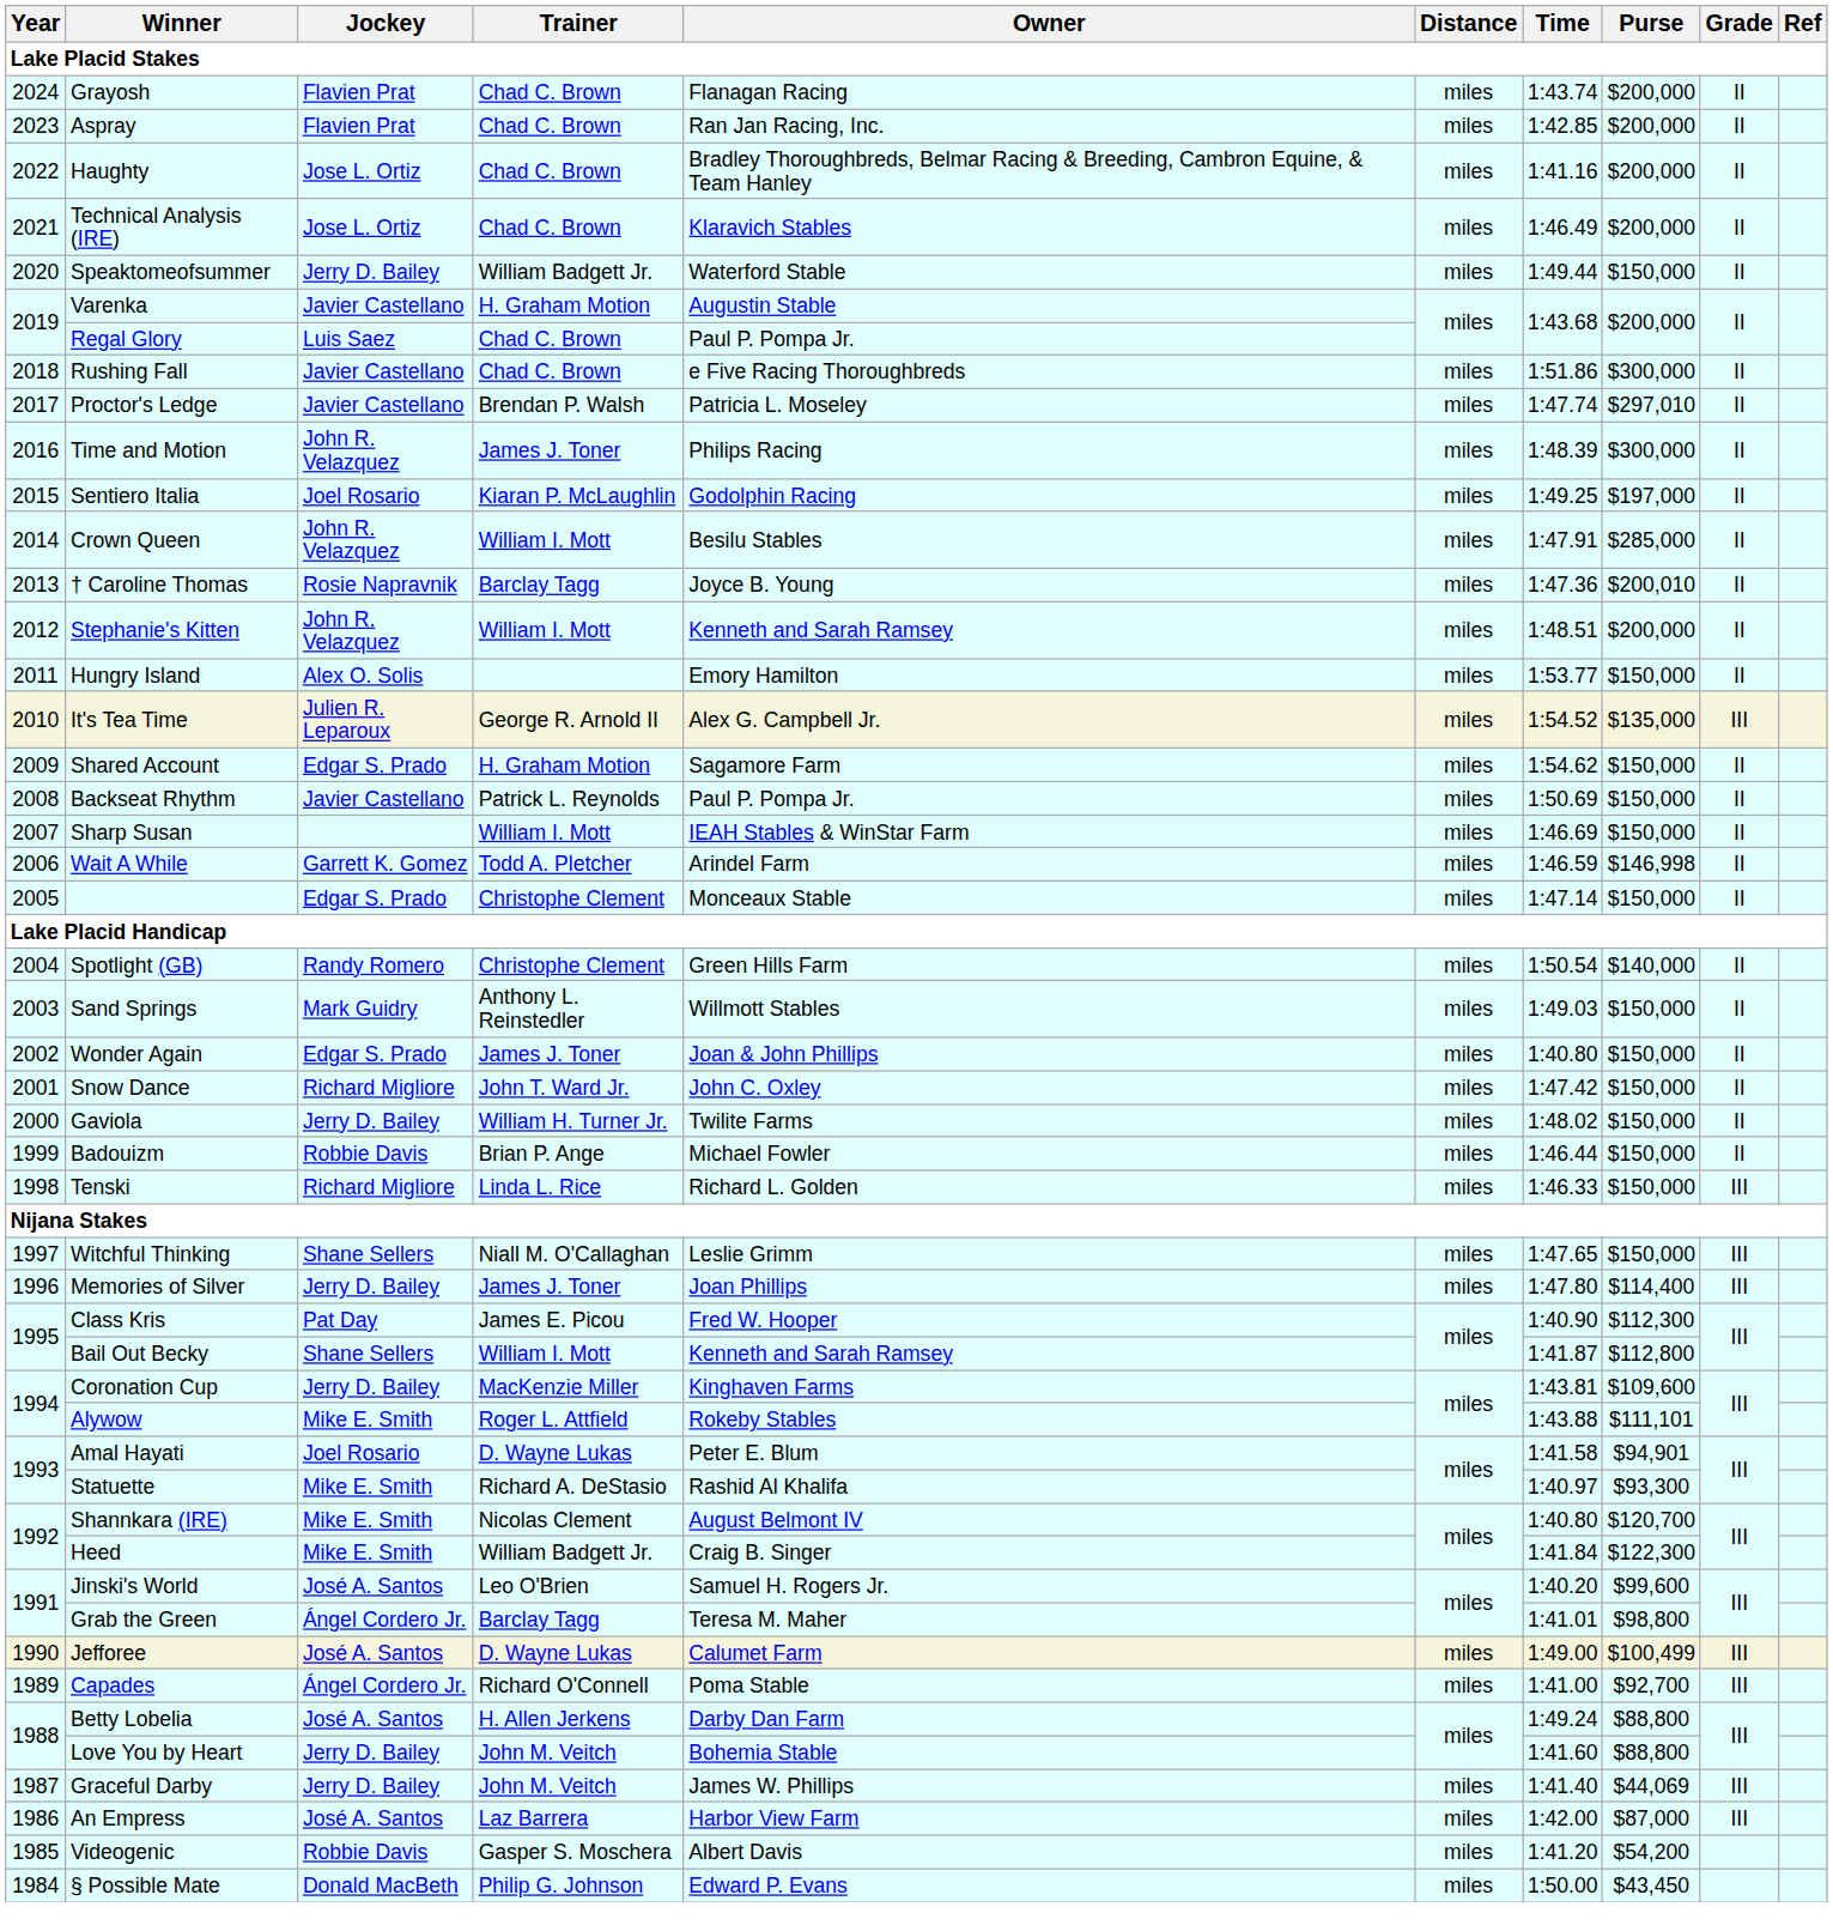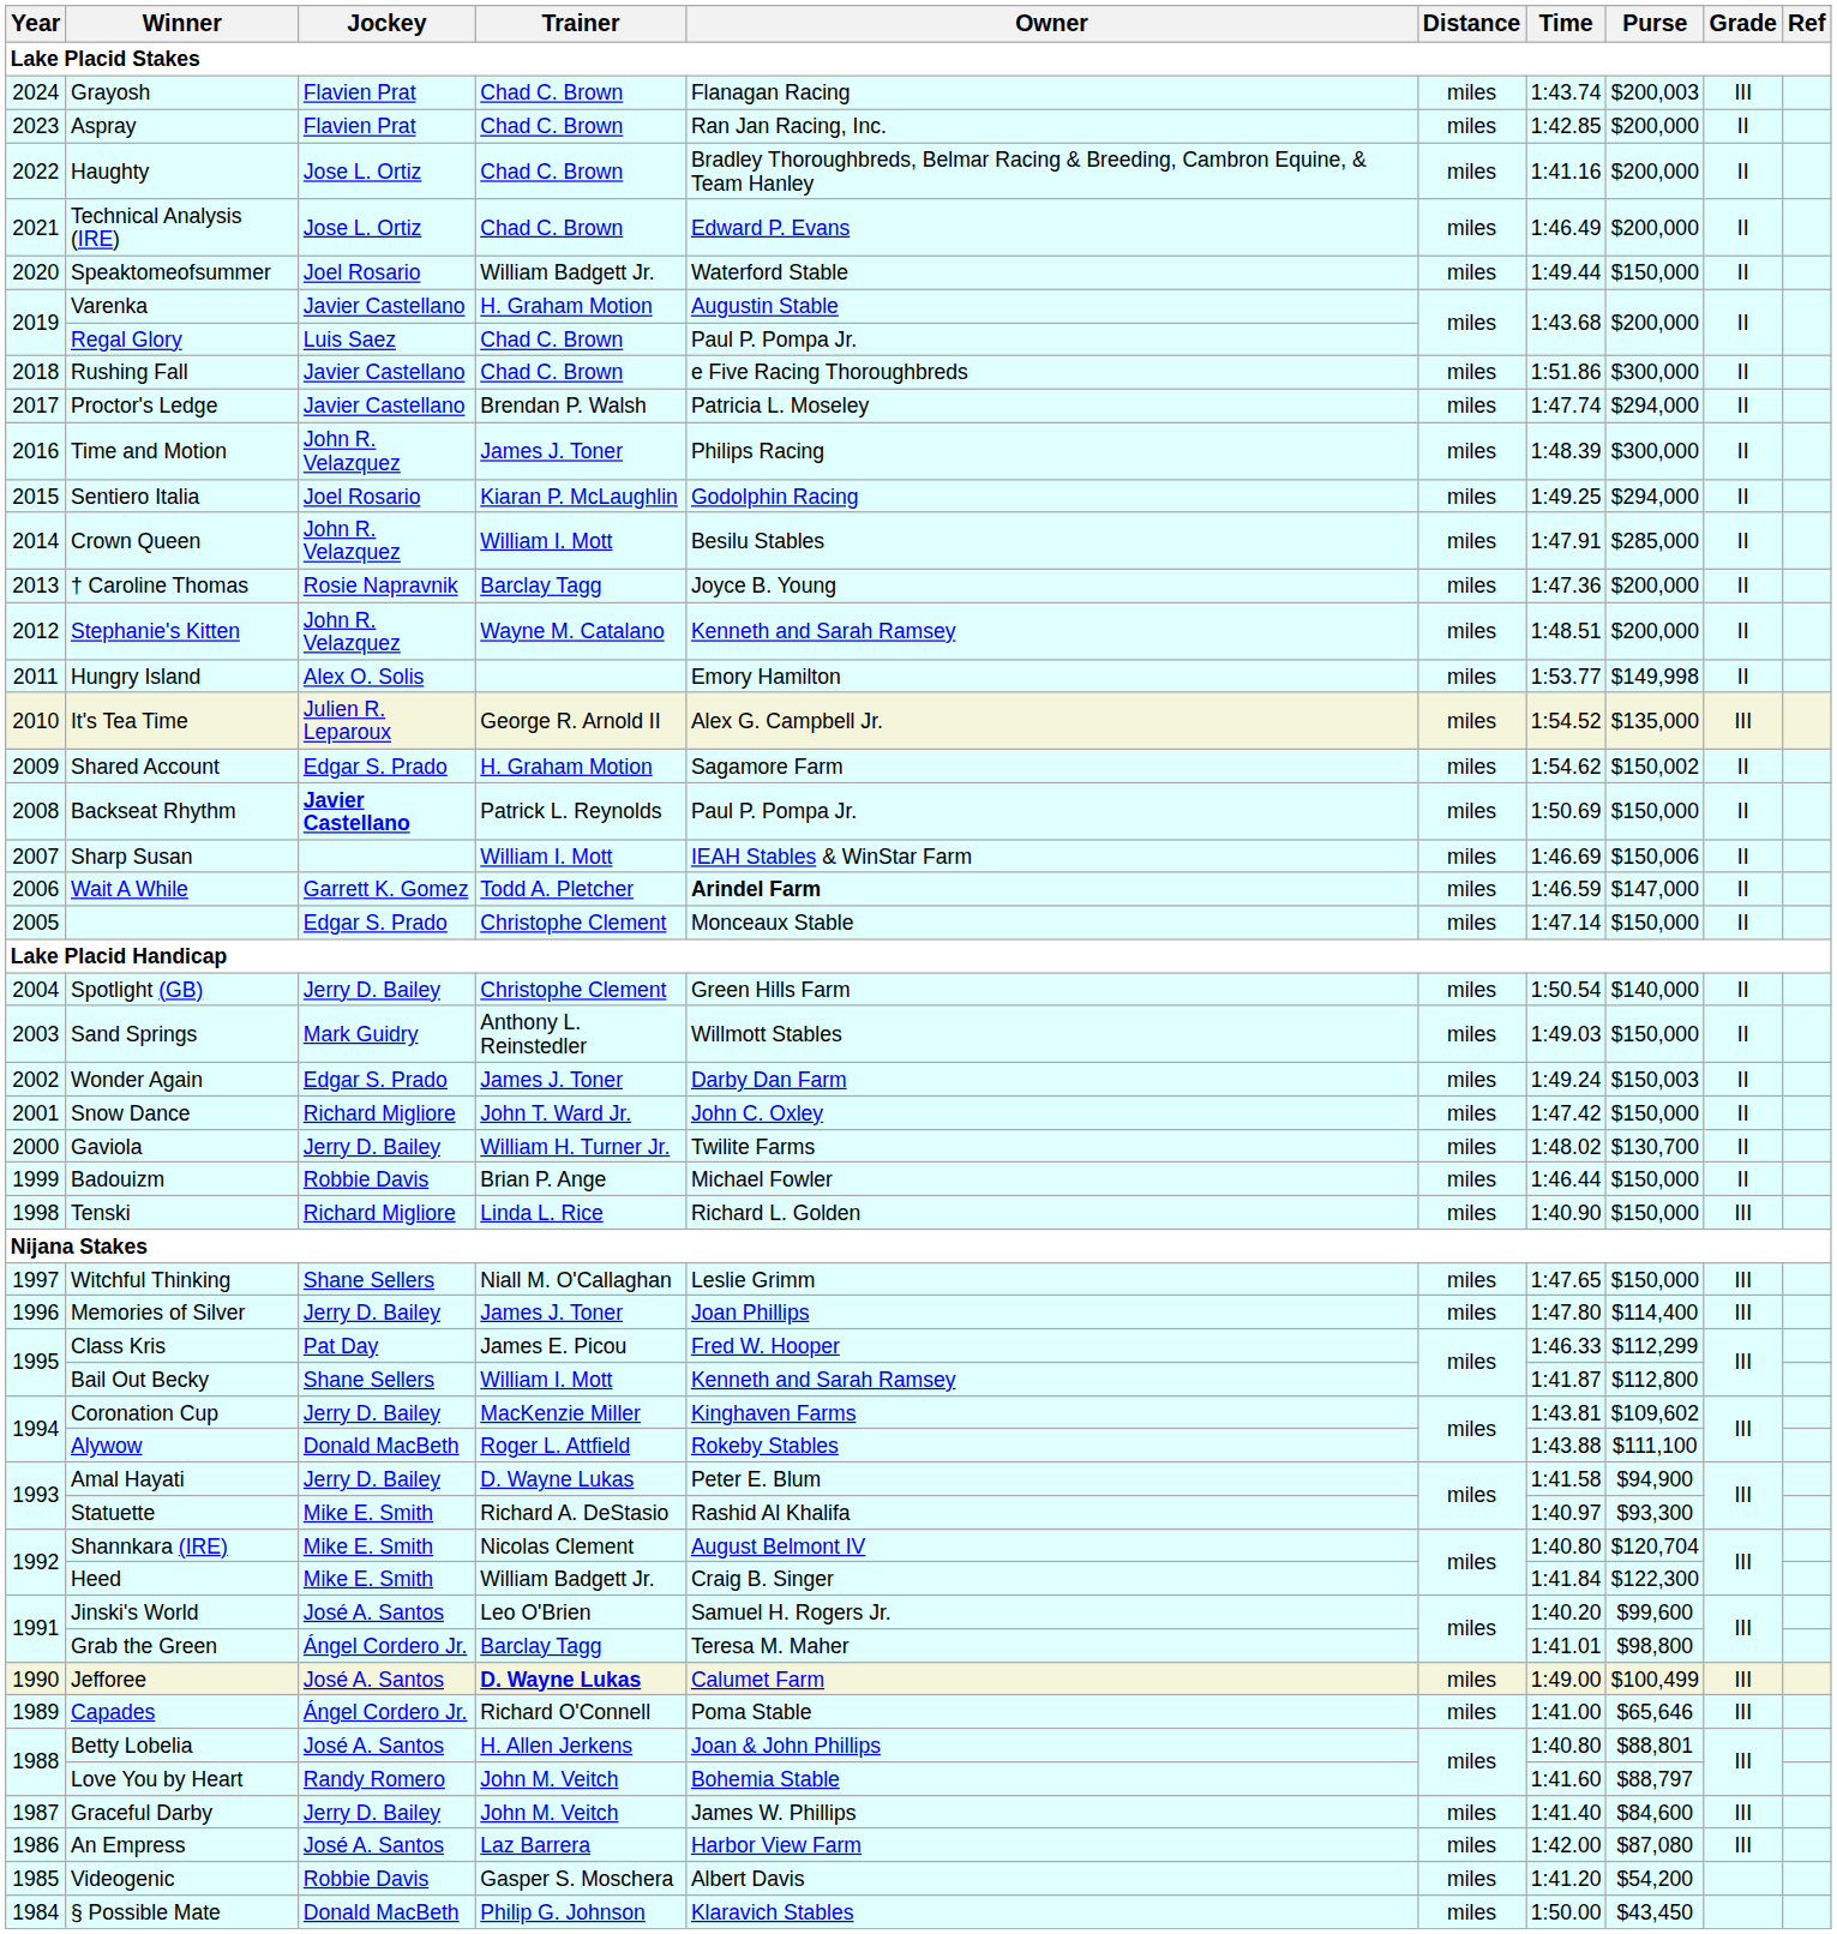Grayosh | Purse: $200,000 -> $200,003
Grayosh | Grade: II -> III
Technical Analysis (IRE) | Owner: Klaravich Stables -> Edward P. Evans
Speaktomeofsummer | Jockey: Jerry D. Bailey -> Joel Rosario
Proctor's Ledge | Purse: $297,010 -> $294,000
Sentiero Italia | Purse: $197,000 -> $294,000
† Caroline Thomas | Purse: $200,010 -> $200,000
Stephanie's Kitten | Trainer: William I. Mott -> Wayne M. Catalano
Hungry Island | Purse: $150,000 -> $149,998
Shared Account | Purse: $150,000 -> $150,002
Backseat Rhythm | Jockey: normal -> bold
Sharp Susan | Purse: $150,000 -> $150,006
Wait A While | Owner: normal -> bold
Wait A While | Purse: $146,998 -> $147,000
Spotlight (GB) | Jockey: Randy Romero -> Jerry D. Bailey
Wonder Again | Owner: Joan & John Phillips -> Darby Dan Farm
Wonder Again | Time: 1:40.80 -> 1:49.24
Wonder Again | Purse: $150,000 -> $150,003
Gaviola | Purse: $150,000 -> $130,700
Tenski | Time: 1:46.33 -> 1:40.90
Class Kris | Time: 1:40.90 -> 1:46.33
Class Kris | Purse: $112,300 -> $112,299
Coronation Cup | Purse: $109,600 -> $109,602
Alywow | Jockey: Mike E. Smith -> Donald MacBeth
Alywow | Purse: $111,101 -> $111,100
Amal Hayati | Jockey: Joel Rosario -> Jerry D. Bailey
Amal Hayati | Purse: $94,901 -> $94,900
Shannkara (IRE) | Purse: $120,700 -> $120,704
Jefforee | Trainer: normal -> bold
Capades | Purse: $92,700 -> $65,646
Betty Lobelia | Owner: Darby Dan Farm -> Joan & John Phillips
Betty Lobelia | Time: 1:49.24 -> 1:40.80
Betty Lobelia | Purse: $88,800 -> $88,801
Love You by Heart | Jockey: Jerry D. Bailey -> Randy Romero
Love You by Heart | Purse: $88,800 -> $88,797
Graceful Darby | Purse: $44,069 -> $84,600
An Empress | Purse: $87,000 -> $87,080
§ Possible Mate | Owner: Edward P. Evans -> Klaravich Stables
